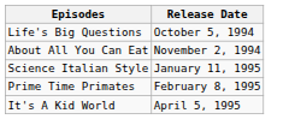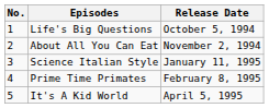+ column: No. | 1 | 2 | 3 | 4 | 5
